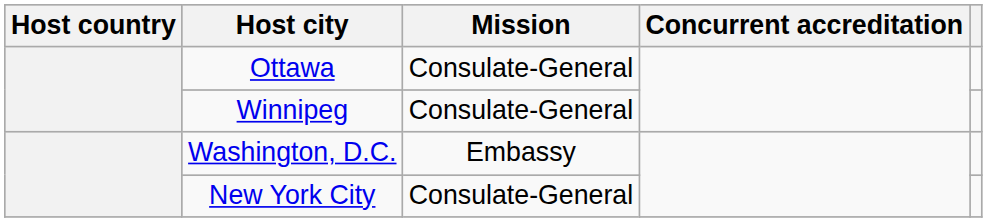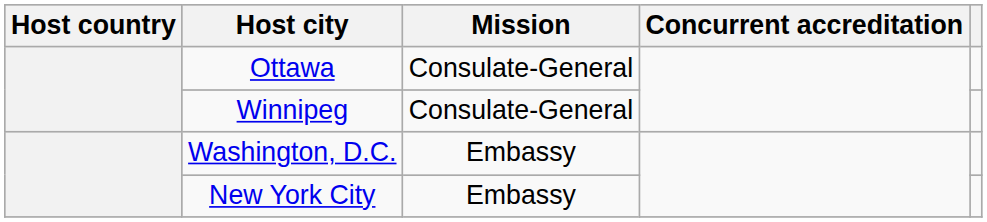New York City | Mission: Consulate-General -> Embassy
